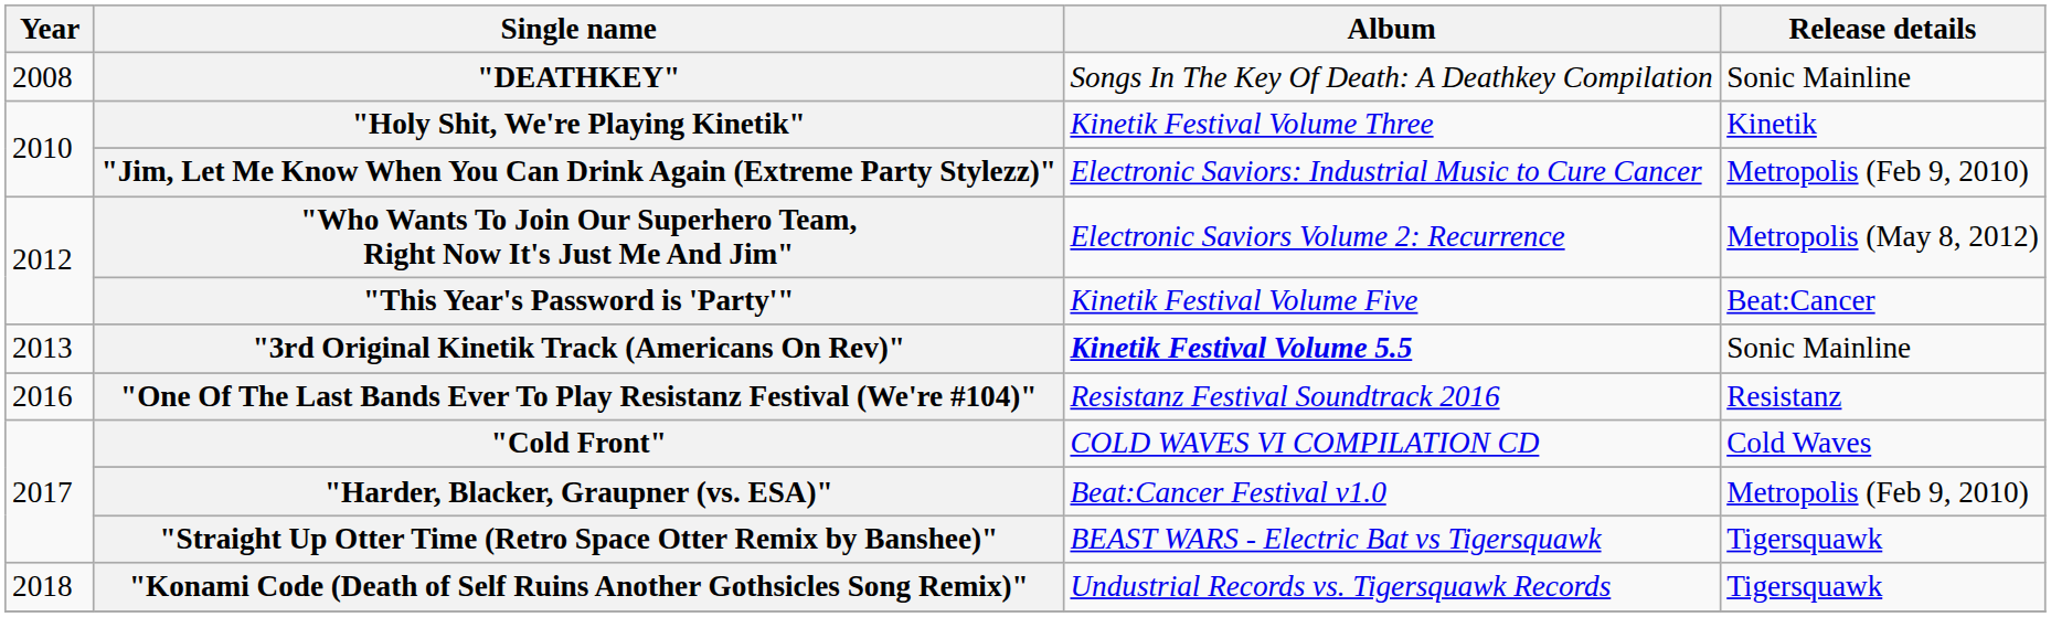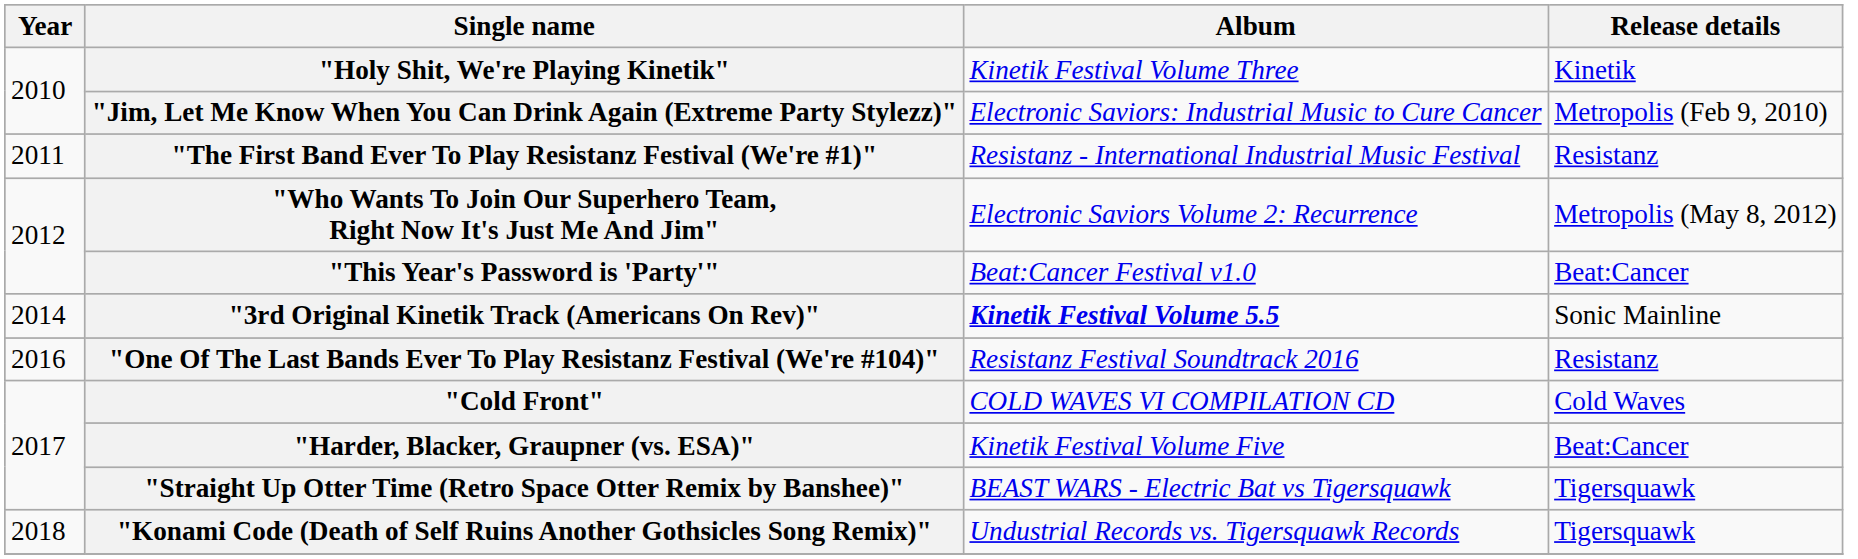- row: 2008 | "DEATHKEY" | Songs In The Key Of Death: A Deathkey Compilation | Sonic Mainline
+ row: 2011 | "The First Band Ever To Play Resistanz Festival (We're #1)" | Resistanz - International Industrial Music Festival | Resistanz
"This Year's Password is 'Party'" | Album: Kinetik Festival Volume Five -> Beat:Cancer Festival v1.0
"3rd Original Kinetik Track (Americans On Rev)" | Year: 2013 -> 2014
"Harder, Blacker, Graupner (vs. ESA)" | Album: Beat:Cancer Festival v1.0 -> Kinetik Festival Volume Five
"Harder, Blacker, Graupner (vs. ESA)" | Release details: Metropolis (Feb 9, 2010) -> Beat:Cancer
